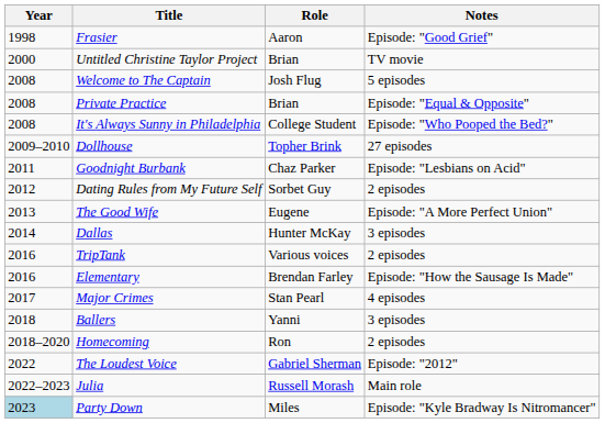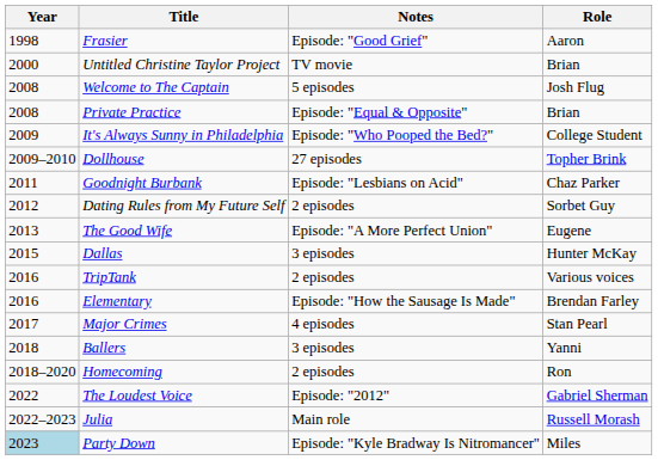columns swapped: Role <-> Notes
It's Always Sunny in Philadelphia | Year: 2008 -> 2009
Dallas | Year: 2014 -> 2015
